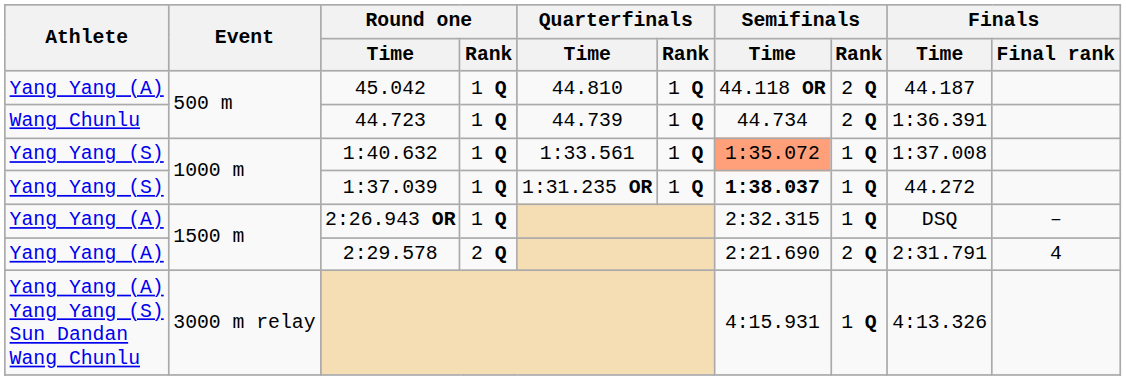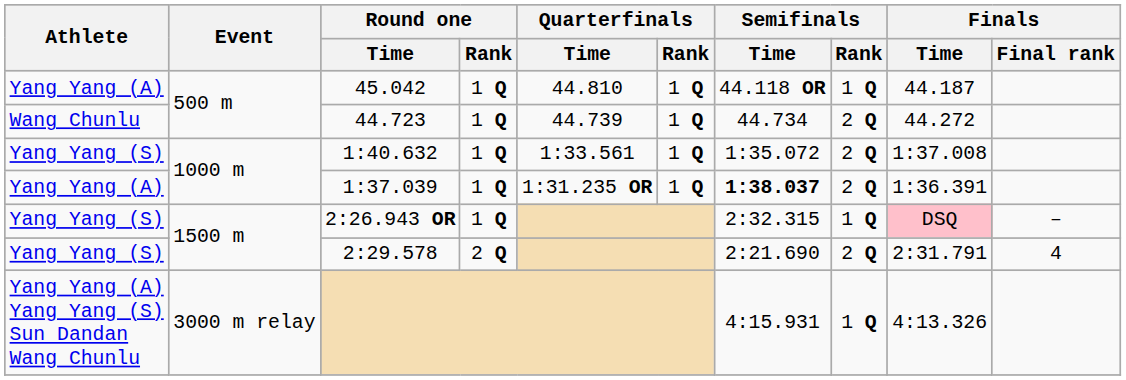45.042 | Semifinals / Rank: 2 Q -> 1 Q
44.723 | Finals / Time: 1:36.391 -> 44.272
1:40.632 | Semifinals / Time: lightsalmon background -> no background
1:40.632 | Semifinals / Rank: 1 Q -> 2 Q
1:37.039 | Athlete: Yang Yang (S) -> Yang Yang (A)
1:37.039 | Semifinals / Rank: 1 Q -> 2 Q
1:37.039 | Finals / Time: 44.272 -> 1:36.391
2:26.943 OR | Athlete: Yang Yang (A) -> Yang Yang (S)
2:26.943 OR | Finals / Time: no background -> pink background
2:29.578 | Athlete: Yang Yang (A) -> Yang Yang (S)
